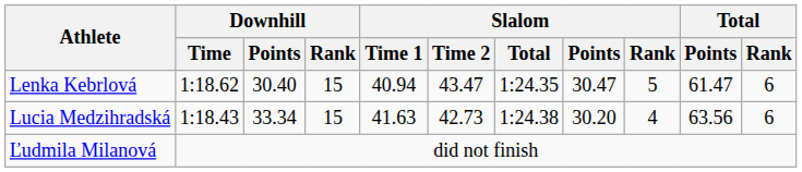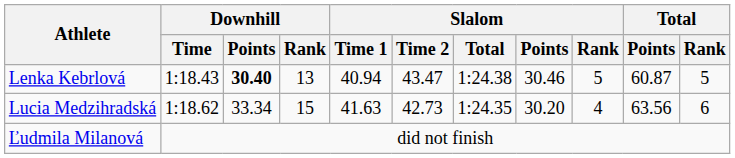Lenka Kebrlová | Downhill / Time: 1:18.62 -> 1:18.43
Lenka Kebrlová | Downhill / Points: normal -> bold
Lenka Kebrlová | Downhill / Rank: 15 -> 13
Lenka Kebrlová | Slalom / Total: 1:24.35 -> 1:24.38
Lenka Kebrlová | Slalom / Points: 30.47 -> 30.46
Lenka Kebrlová | Total / Points: 61.47 -> 60.87
Lenka Kebrlová | Total / Rank: 6 -> 5
Lucia Medzihradská | Downhill / Time: 1:18.43 -> 1:18.62
Lucia Medzihradská | Slalom / Total: 1:24.38 -> 1:24.35
